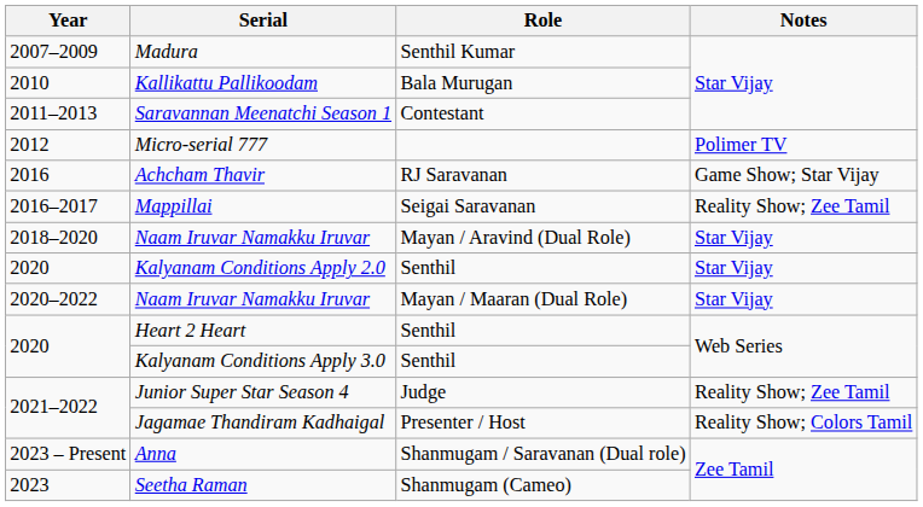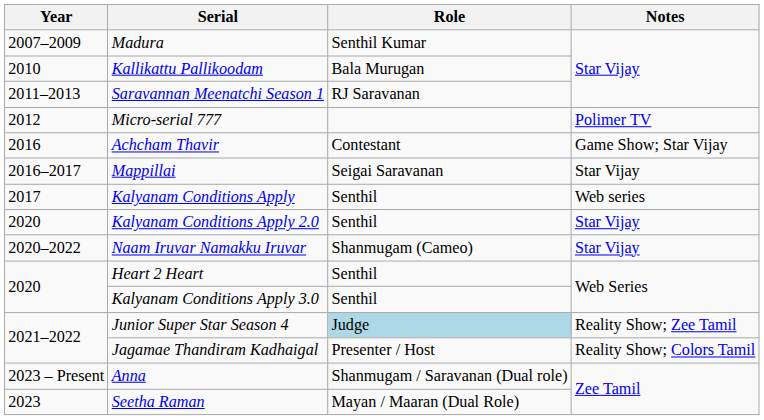Saravannan Meenatchi Season 1 | Role: Contestant -> RJ Saravanan
Achcham Thavir | Role: RJ Saravanan -> Contestant
Mappillai | Notes: Reality Show; Zee Tamil -> Star Vijay
+ row: 2017 | Kalyanam Conditions Apply | Senthil | Web series
- row: 2018–2020 | Naam Iruvar Namakku Iruvar | Mayan / Aravind (Dual Role) | Star Vijay
2020–2022 / Naam Iruvar Namakku Iruvar | Role: Mayan / Maaran (Dual Role) -> Shanmugam (Cameo)
Junior Super Star Season 4 | Role: no background -> lightblue background
Seetha Raman | Role: Shanmugam (Cameo) -> Mayan / Maaran (Dual Role)
